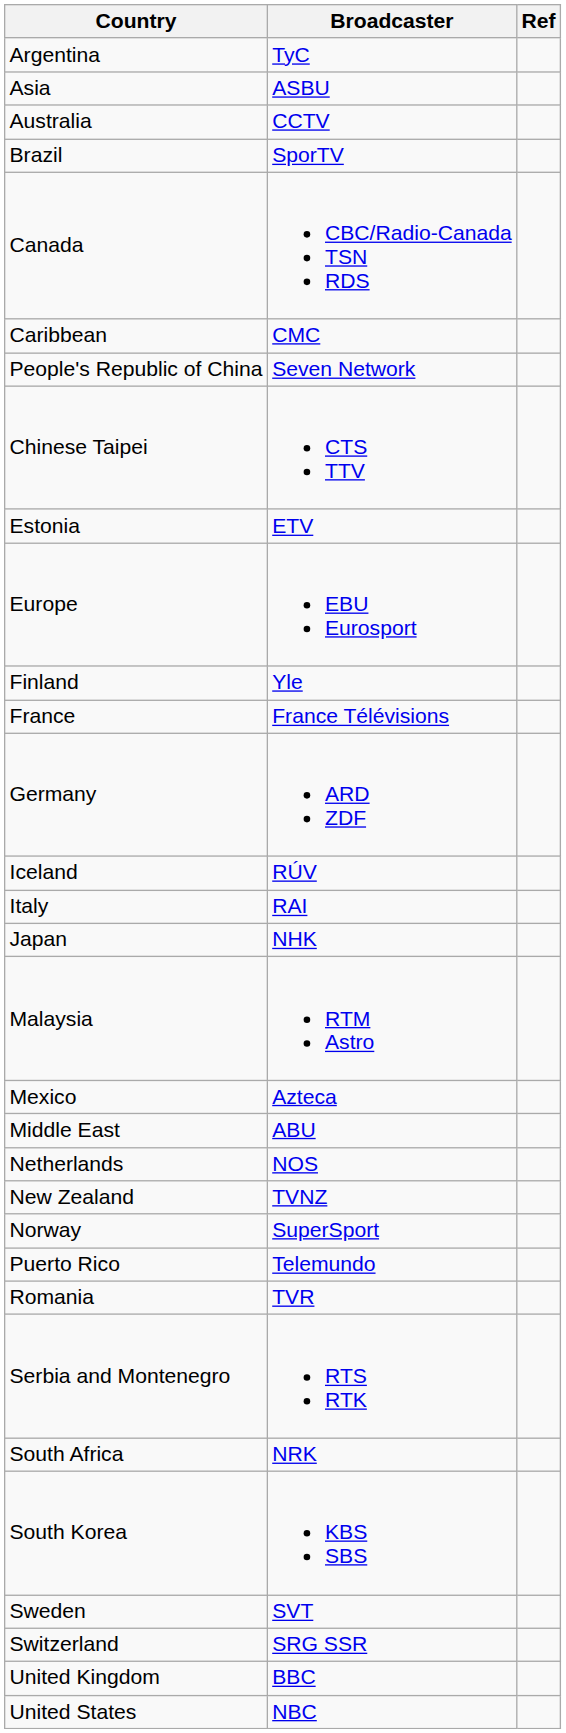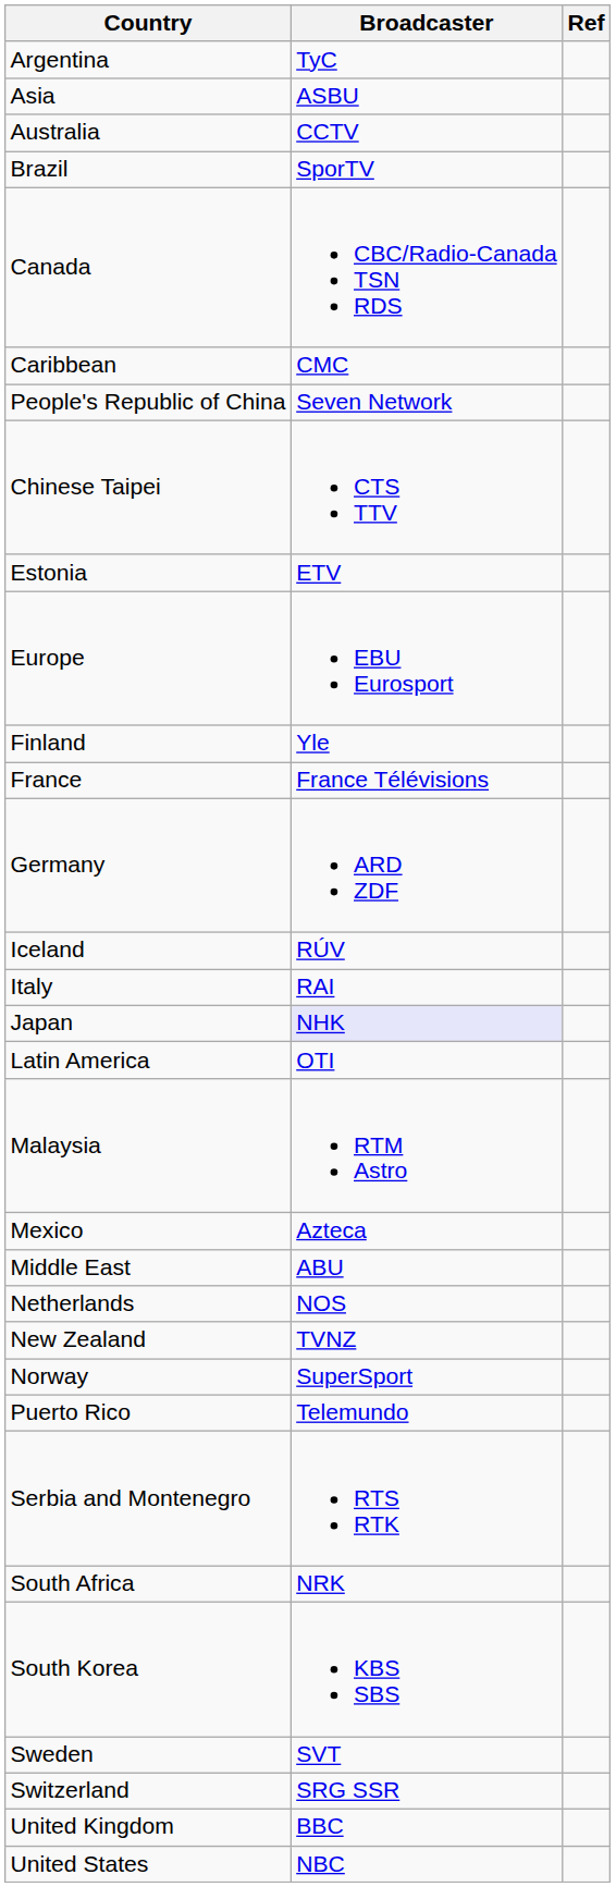Japan | Broadcaster: no background -> lavender background
+ row: Latin America | OTI
- row: Romania | TVR
